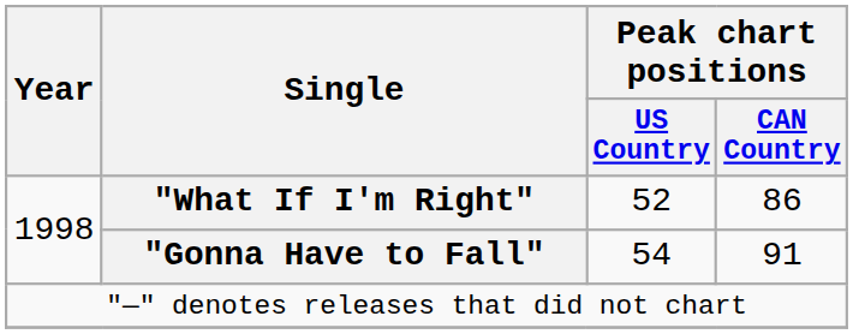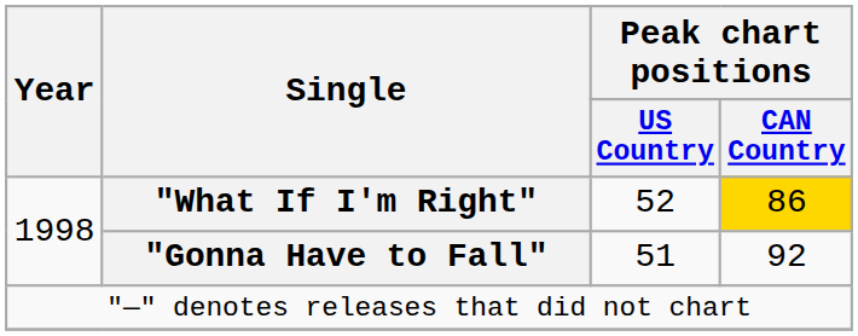"What If I'm Right" | Peak chart positions / CAN Country: no background -> gold background
"Gonna Have to Fall" | Peak chart positions / US Country: 54 -> 51
"Gonna Have to Fall" | Peak chart positions / CAN Country: 91 -> 92
